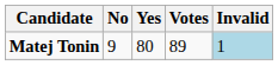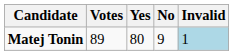columns swapped: Votes <-> No
